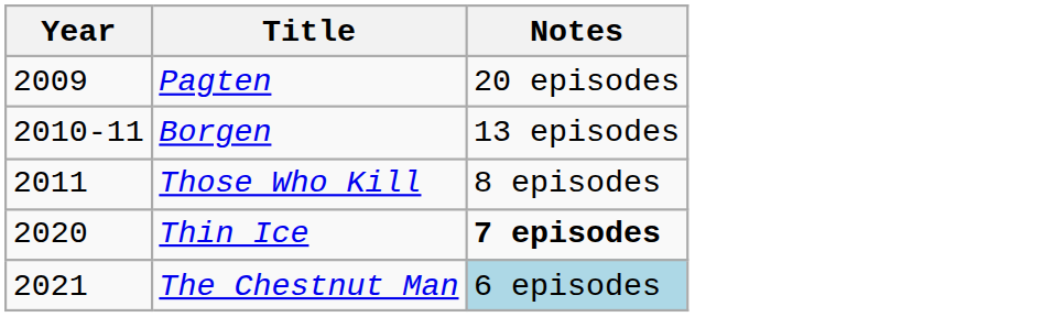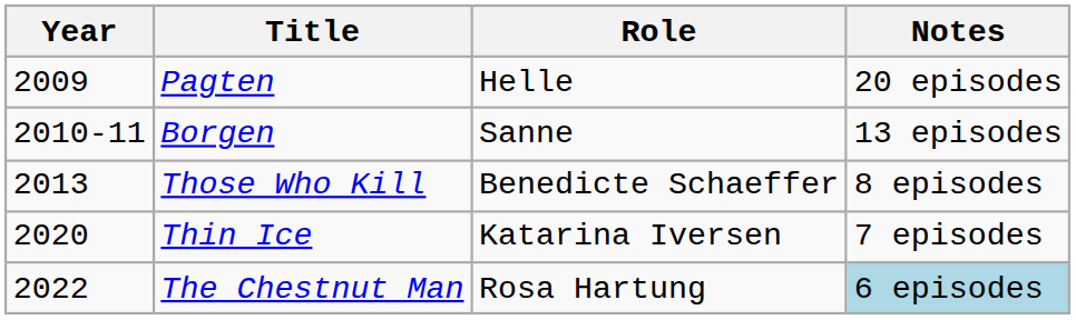+ column: Role | Helle | Sanne | Benedicte Schaeffer | Katarina Iversen | Rosa Hartung
Those Who Kill | Year: 2011 -> 2013
Thin Ice | Notes: bold -> normal
The Chestnut Man | Year: 2021 -> 2022
